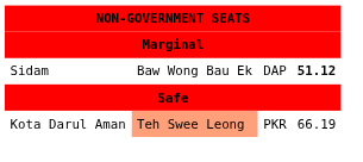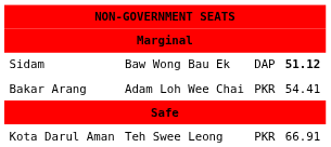+ row: Bakar Arang | Adam Loh Wee Chai | PKR | 54.41
Kota Darul Aman | column 2: lightsalmon background -> no background
Kota Darul Aman | column 4: 66.19 -> 66.91
